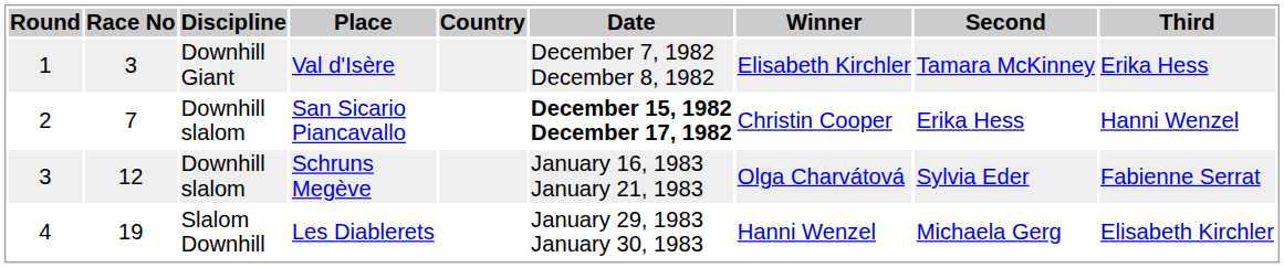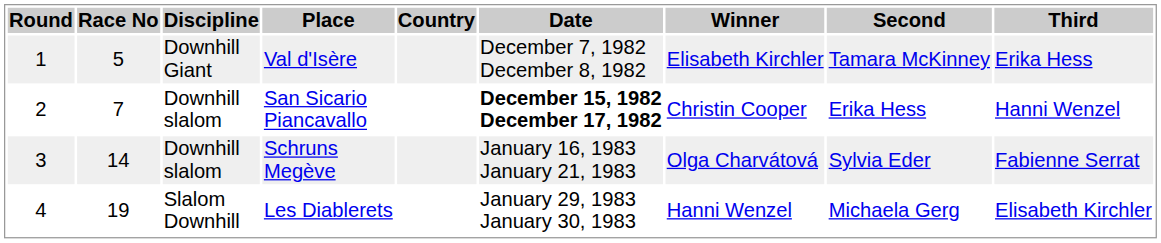Val d'Isère | Race No: 3 -> 5
Schruns Megève | Race No: 12 -> 14
